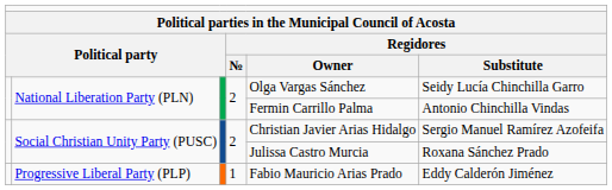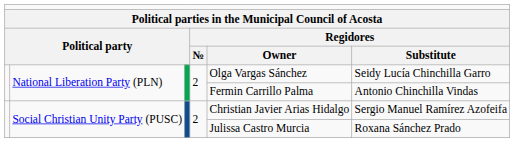- row: Progressive Liberal Party (PLP) | 1 | Fabio Mauricio Arias Prado | Eddy Calderón Jiménez
